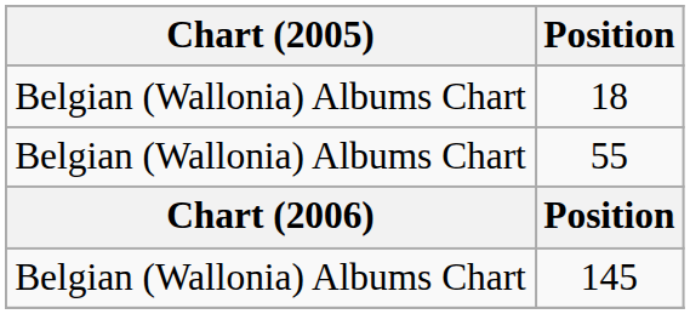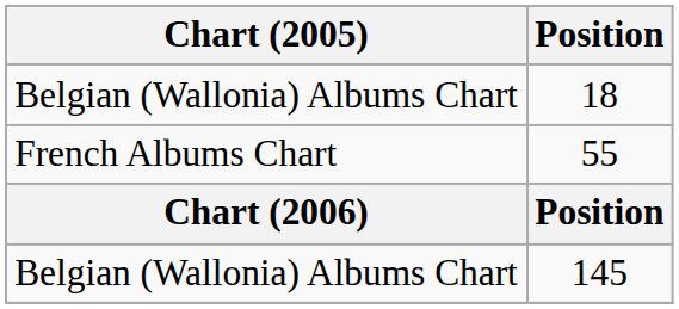55 | Chart (2005): Belgian (Wallonia) Albums Chart -> French Albums Chart
